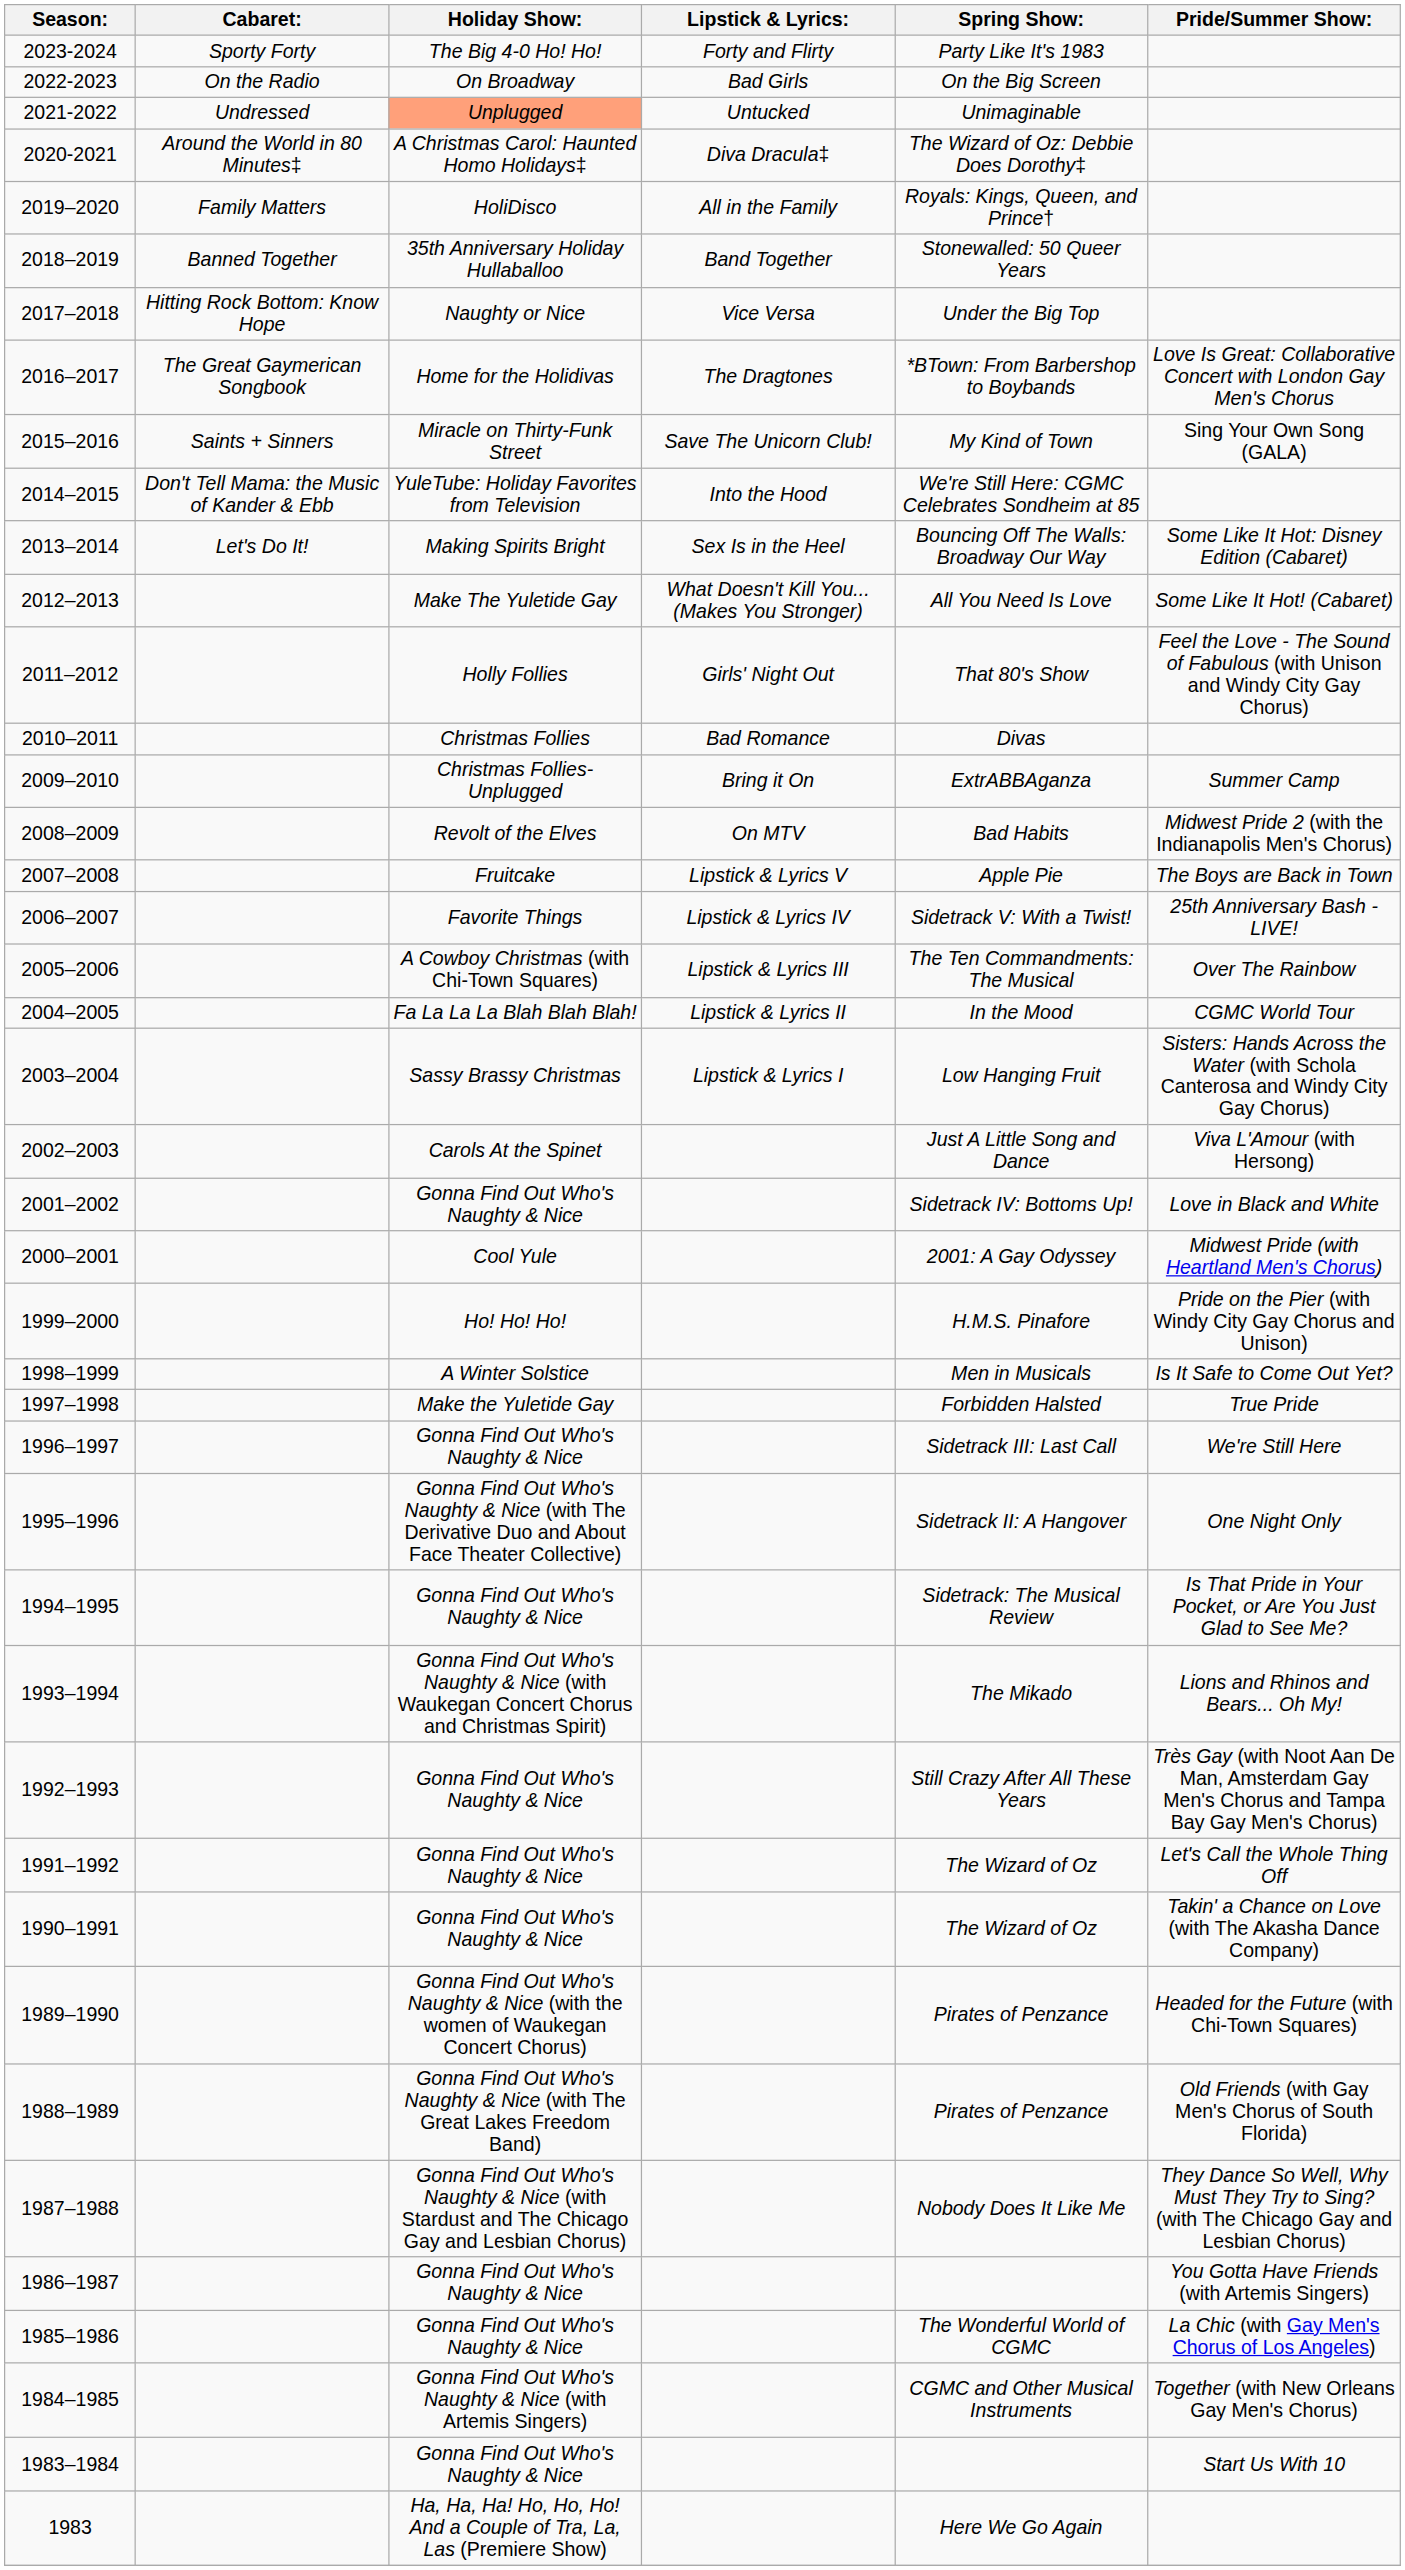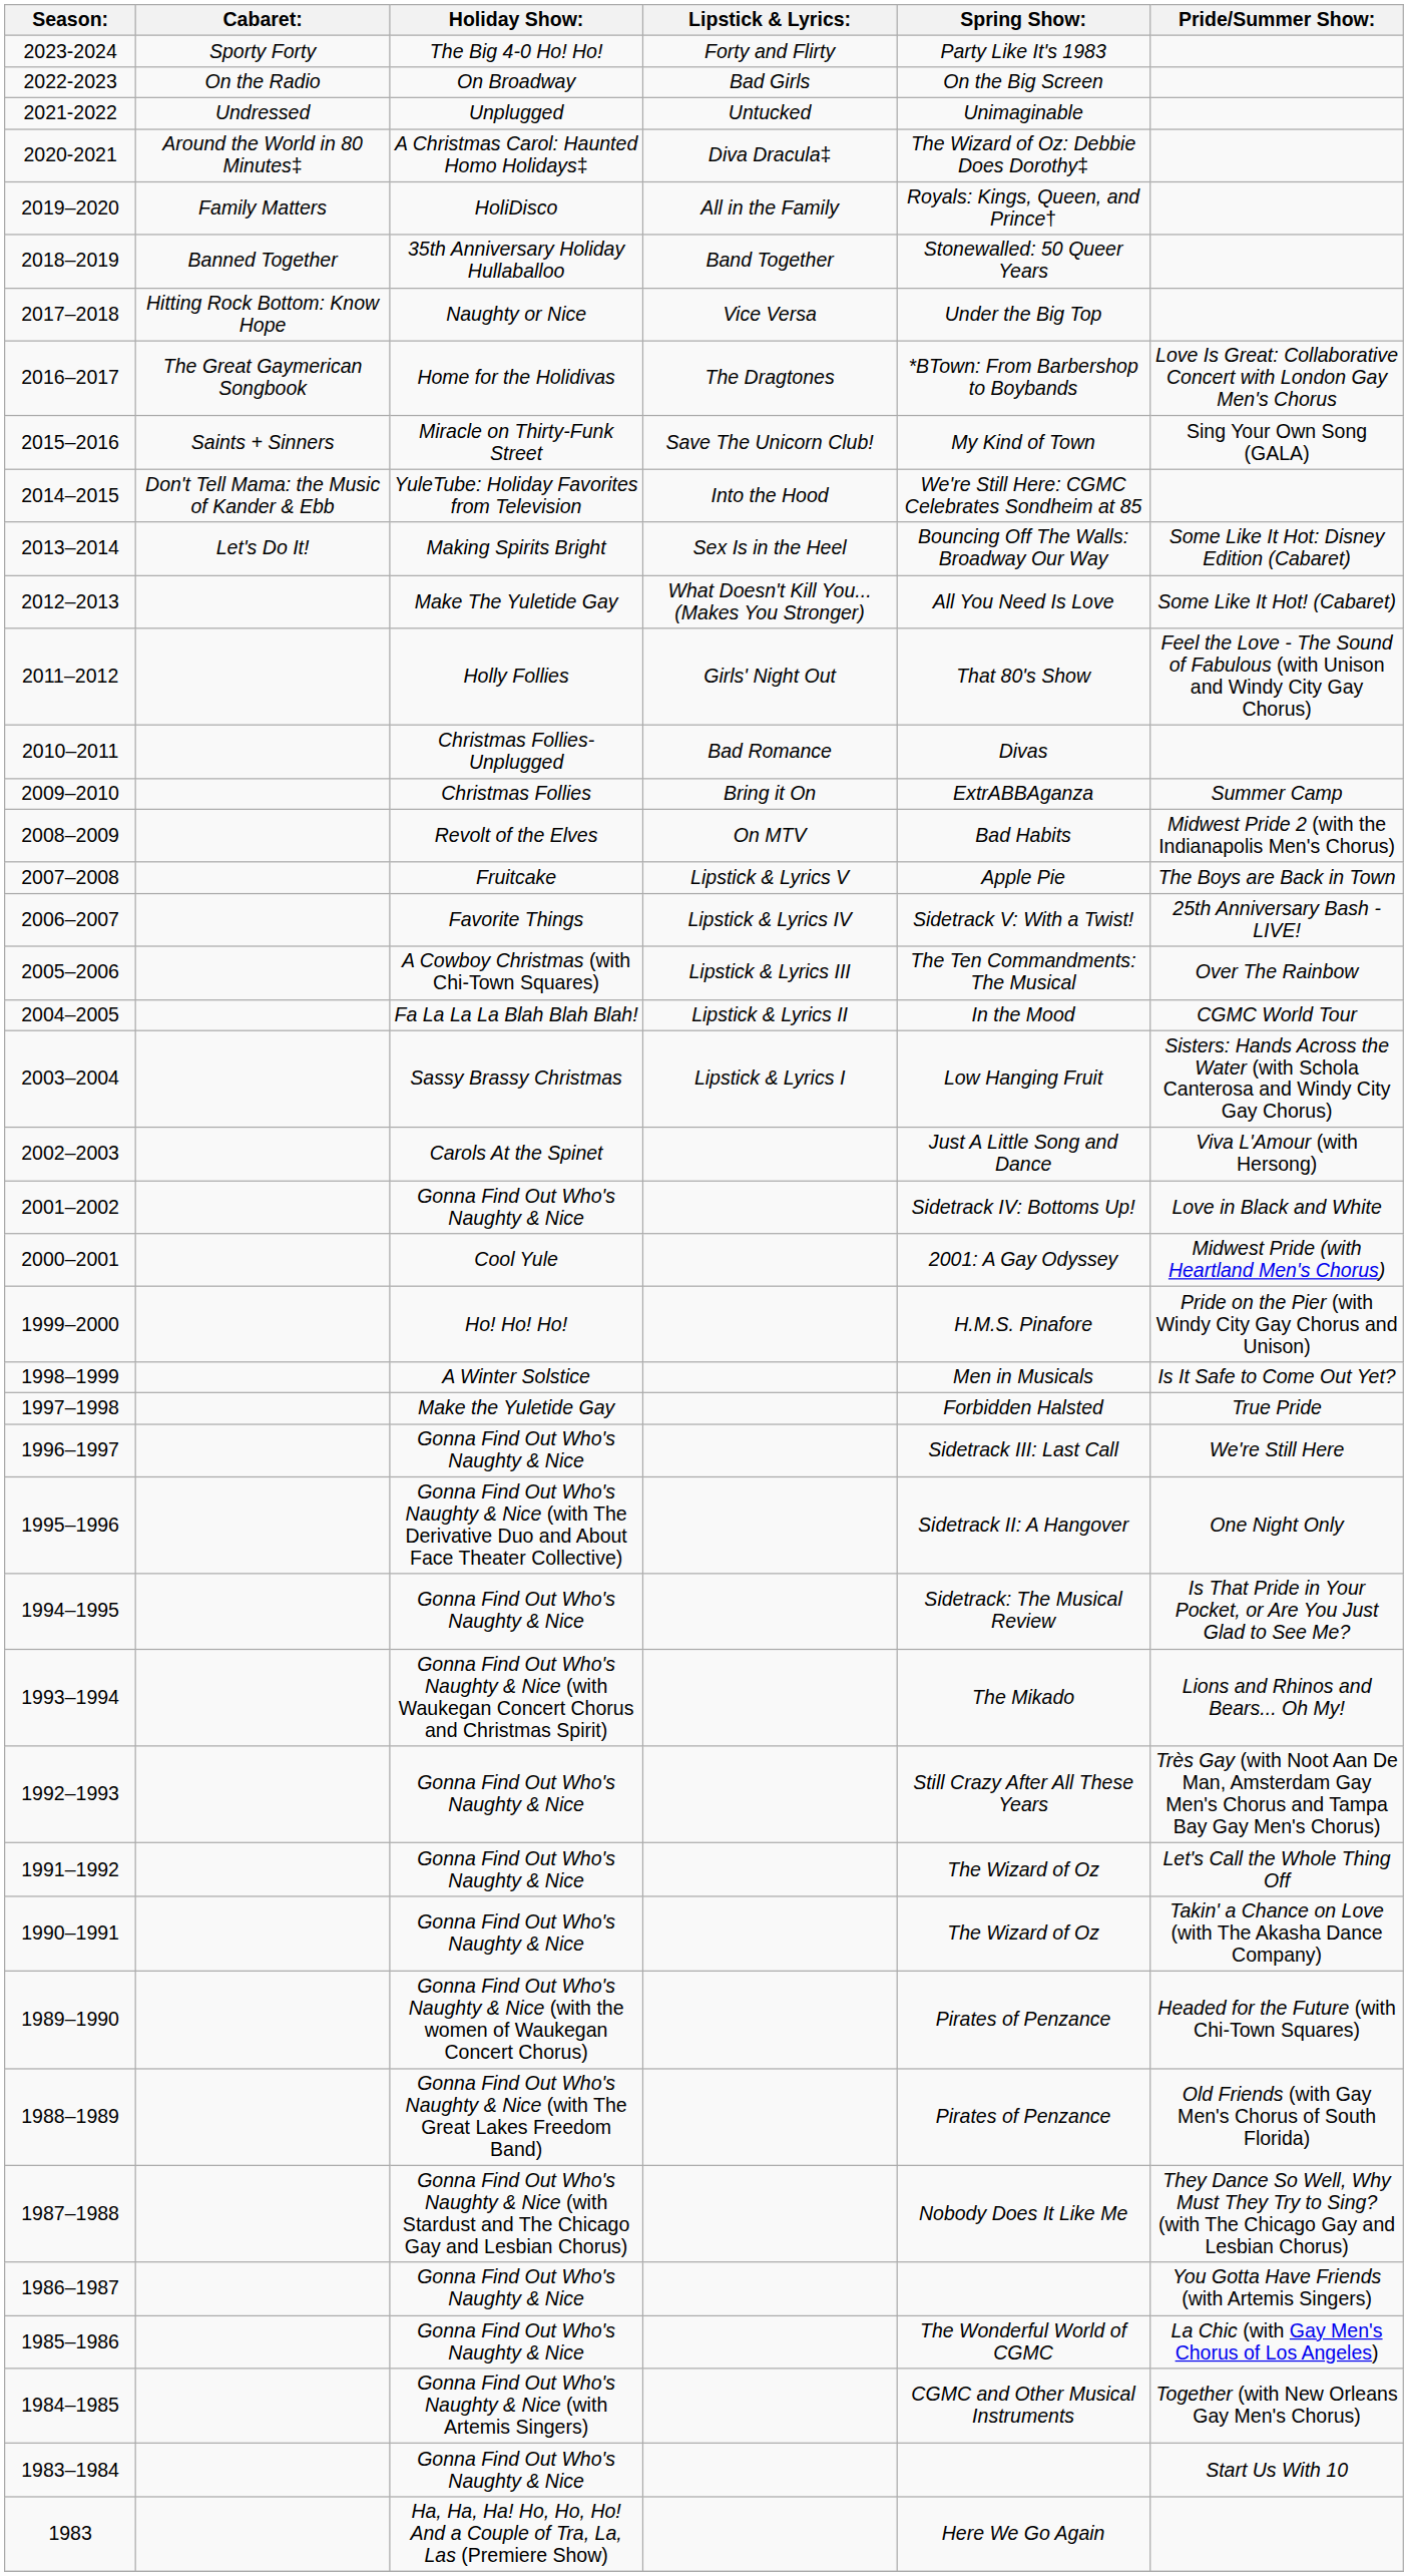2021-2022 | Holiday Show:: lightsalmon background -> no background
2010–2011 | Holiday Show:: Christmas Follies -> Christmas Follies- Unplugged
2009–2010 | Holiday Show:: Christmas Follies- Unplugged -> Christmas Follies
